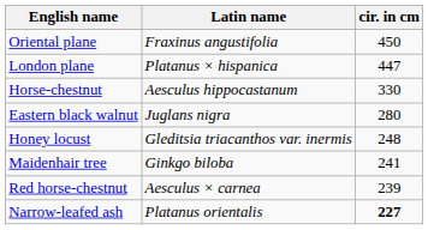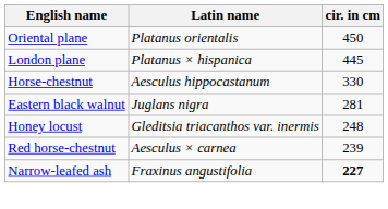Oriental plane | Latin name: Fraxinus angustifolia -> Platanus orientalis
London plane | cir. in cm: 447 -> 445
Eastern black walnut | cir. in cm: 280 -> 281
- row: Maidenhair tree | Ginkgo biloba | 241
Narrow-leafed ash | Latin name: Platanus orientalis -> Fraxinus angustifolia
